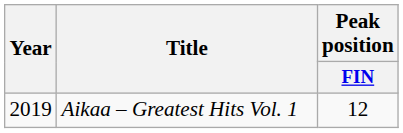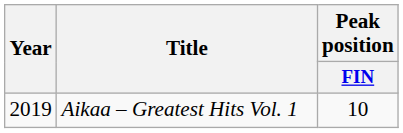Aikaa – Greatest Hits Vol. 1 | Peak position / FIN: 12 -> 10
